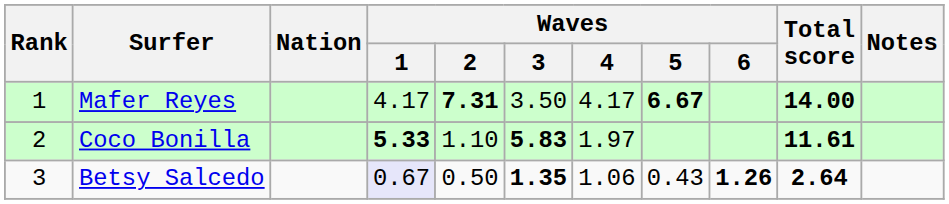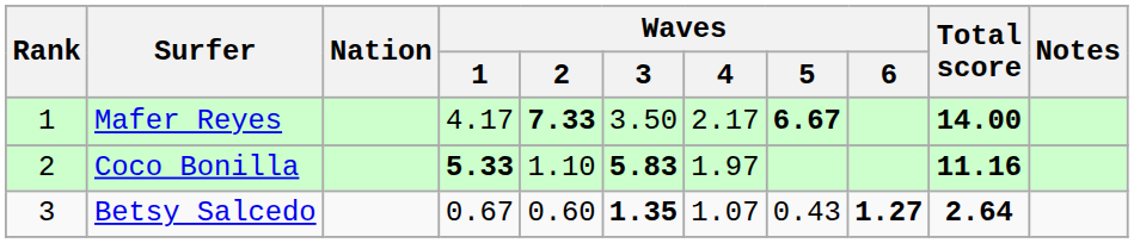Mafer Reyes | Waves / 2: 7.31 -> 7.33
Mafer Reyes | Waves / 4: 4.17 -> 2.17
Coco Bonilla | Total score: 11.61 -> 11.16
Betsy Salcedo | Waves / 1: lavender background -> no background
Betsy Salcedo | Waves / 2: 0.50 -> 0.60
Betsy Salcedo | Waves / 4: 1.06 -> 1.07
Betsy Salcedo | Waves / 6: 1.26 -> 1.27
